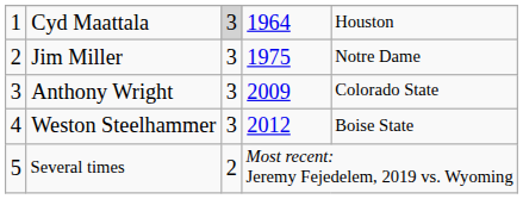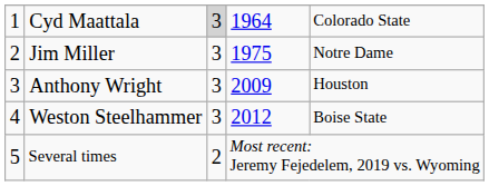Cyd Maattala | column 5: Houston -> Colorado State
Anthony Wright | column 5: Colorado State -> Houston
